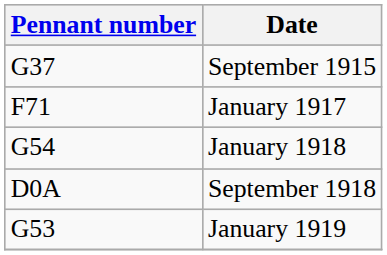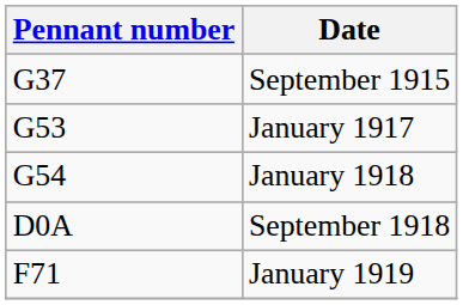January 1917 | Pennant number: F71 -> G53
January 1919 | Pennant number: G53 -> F71
